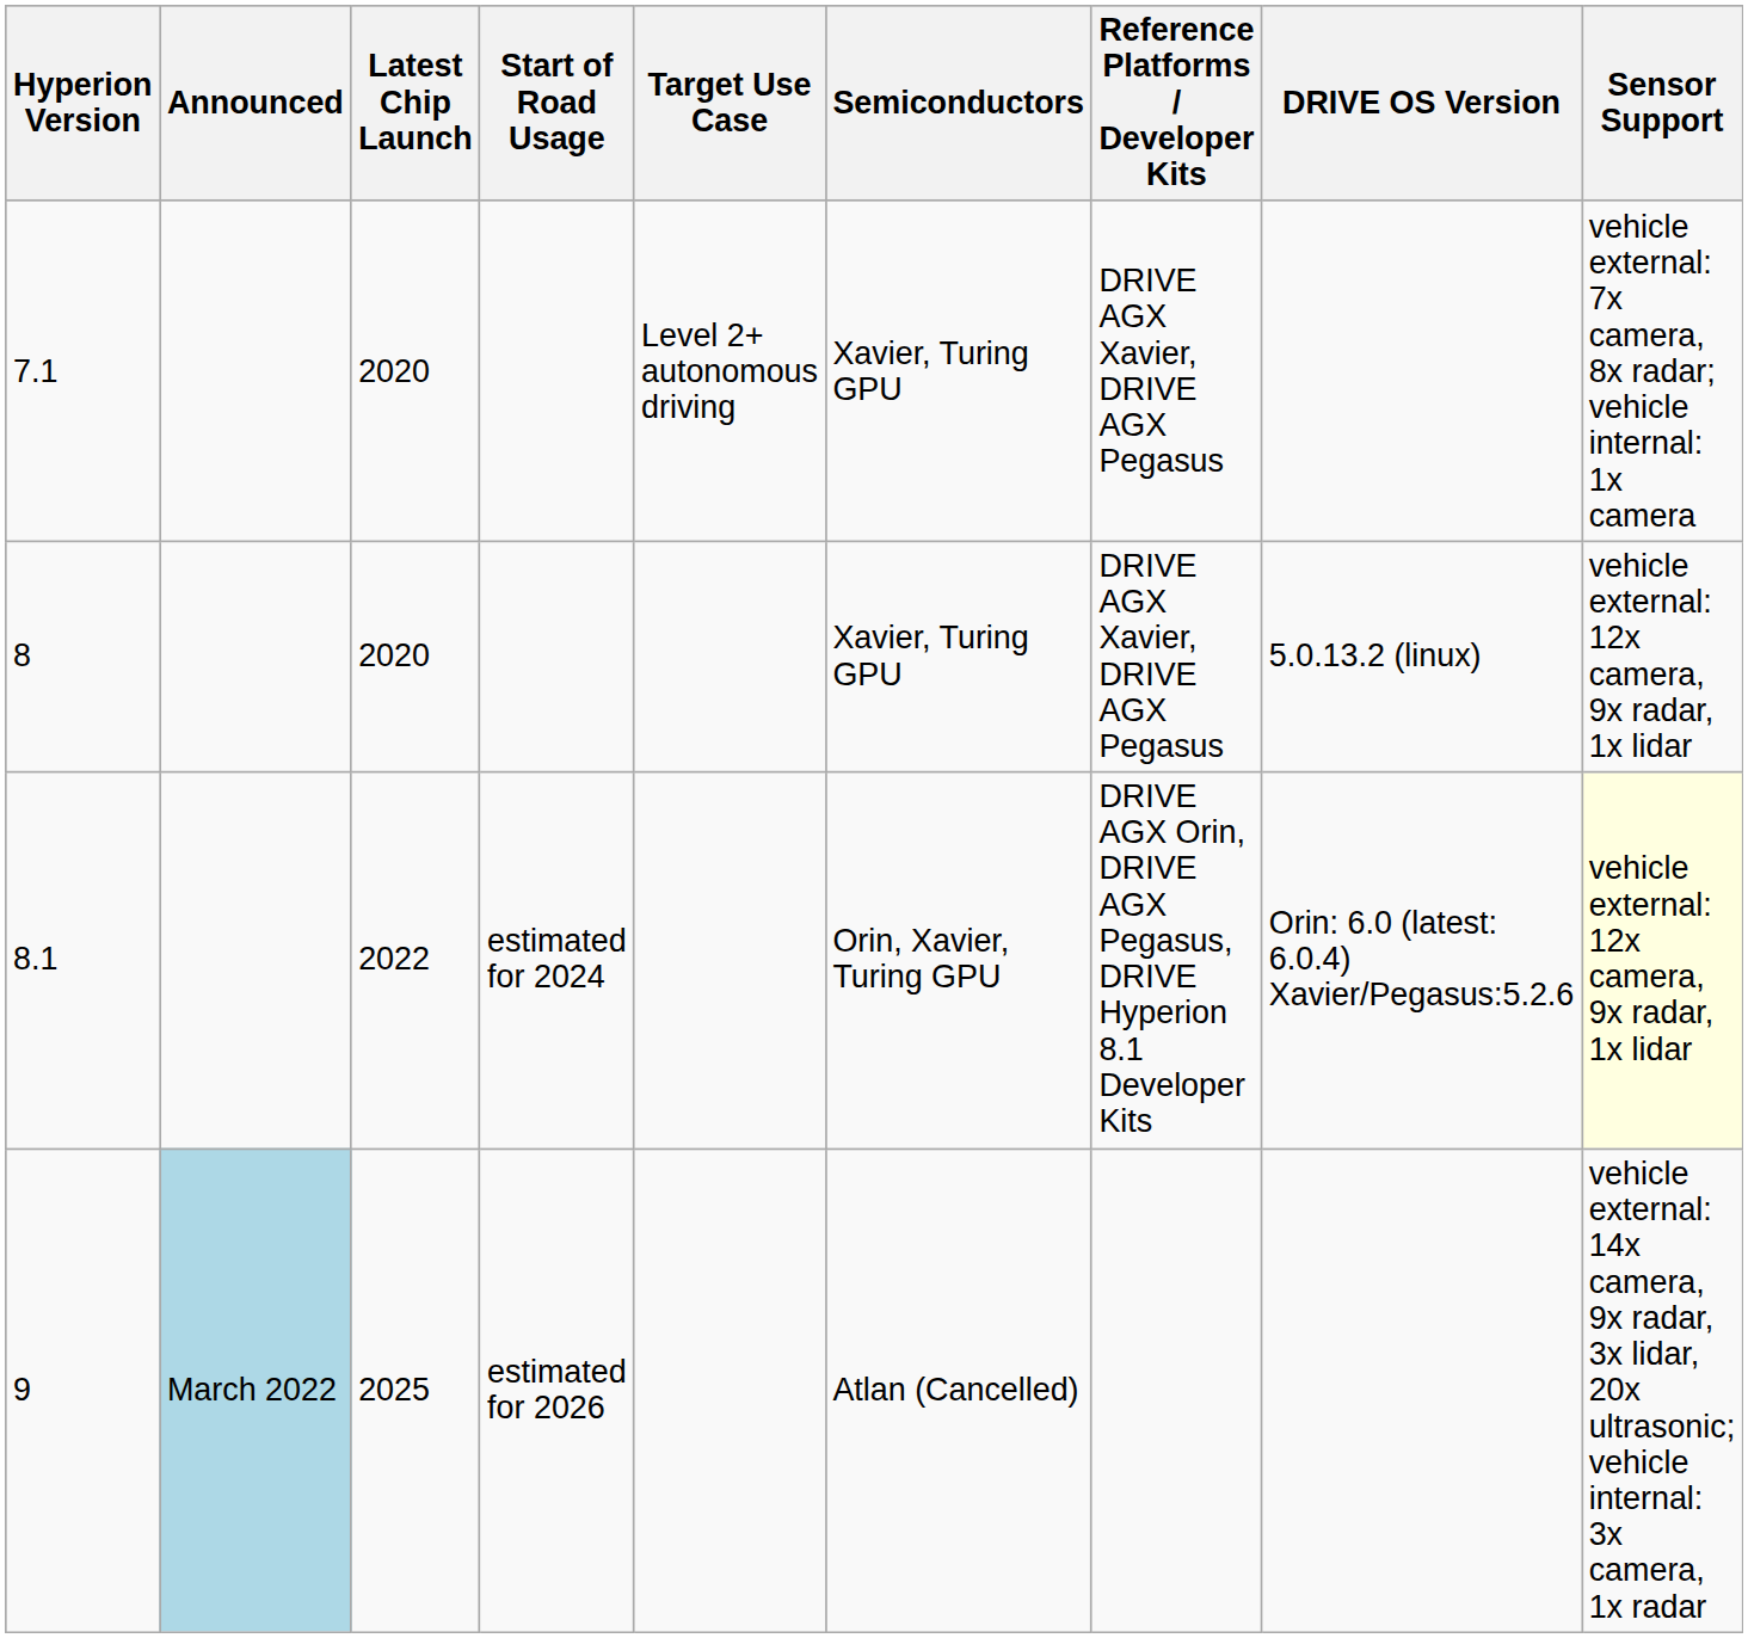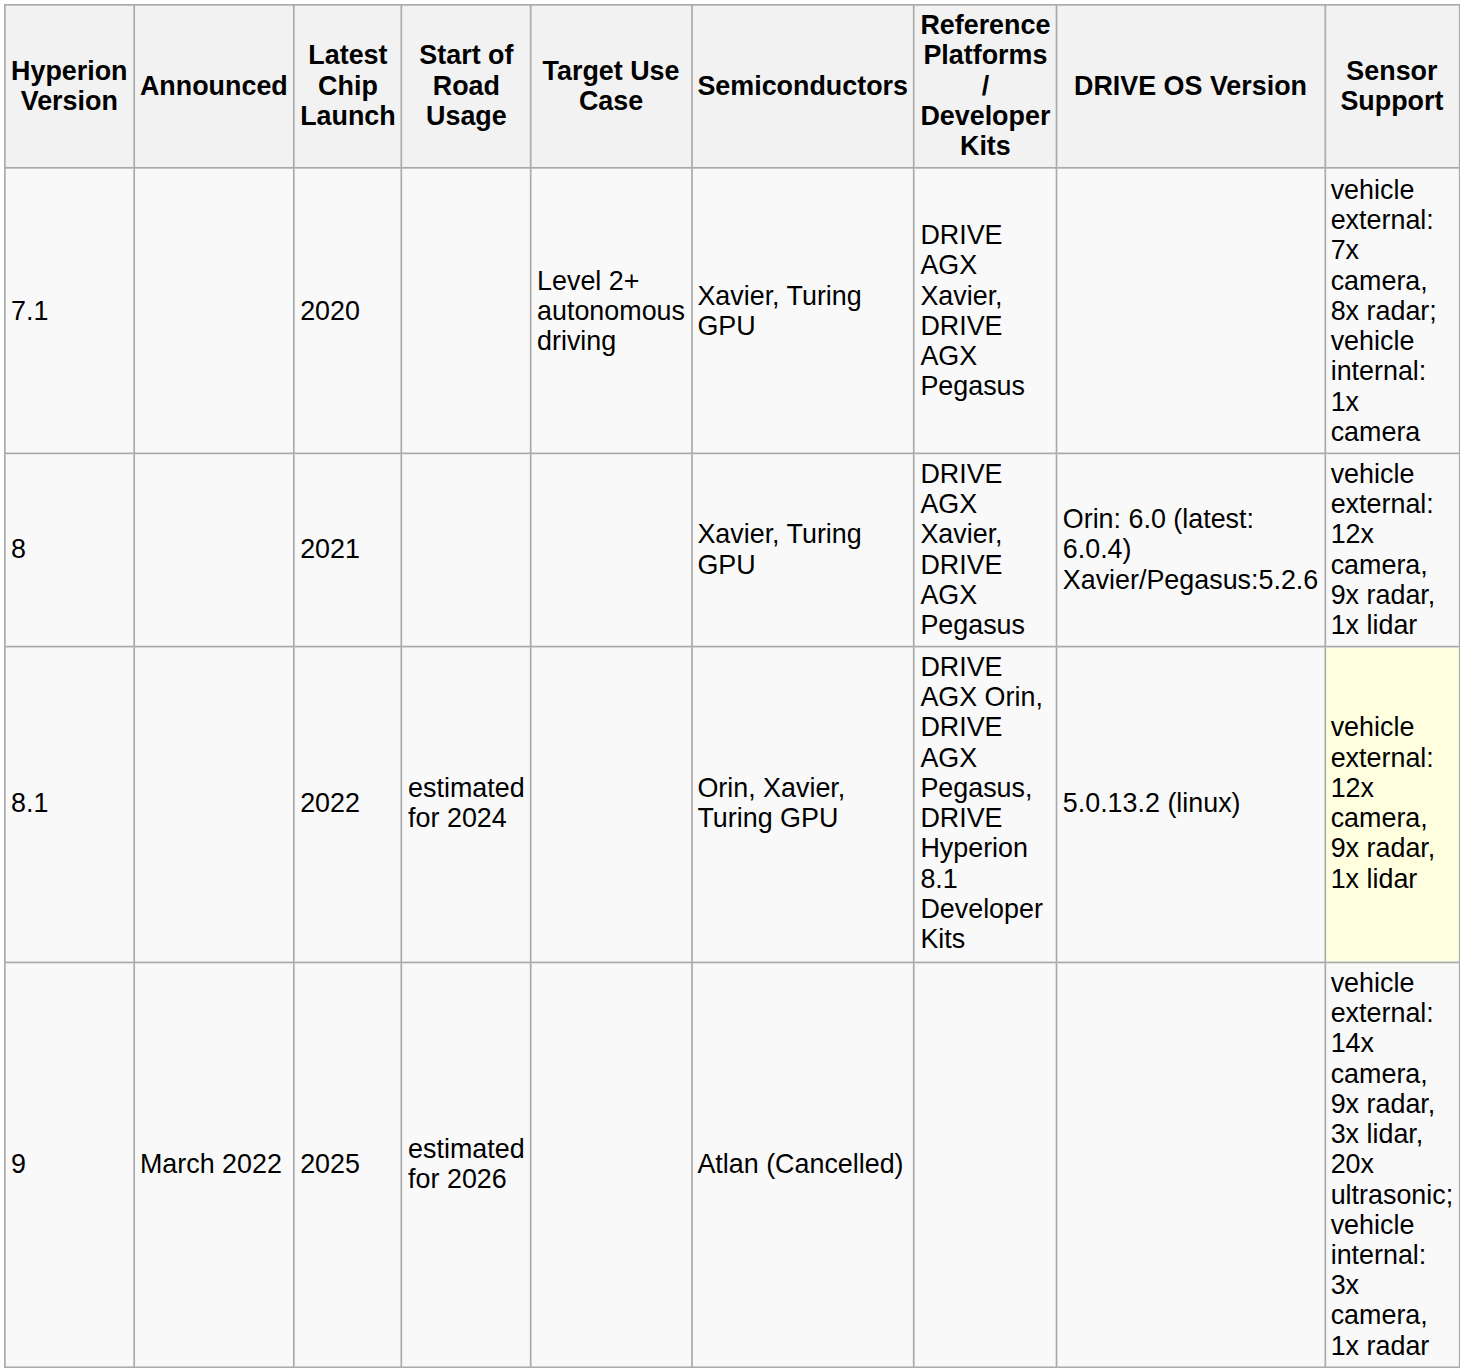8 | Latest Chip Launch: 2020 -> 2021
8 | DRIVE OS Version: 5.0.13.2 (linux) -> Orin: 6.0 (latest: 6.0.4) Xavier/Pegasus:5.2.6
8.1 | DRIVE OS Version: Orin: 6.0 (latest: 6.0.4) Xavier/Pegasus:5.2.6 -> 5.0.13.2 (linux)
9 | Announced: lightblue background -> no background
